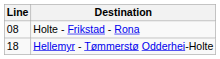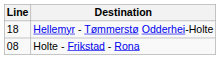rows swapped: Holte - Frikstad - Rona <-> Hellemyr - Tømmerstø Odderhei-Holte
